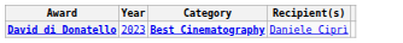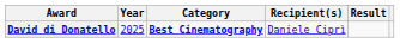+ column: Result
David di Donatello | Year: 2023 -> 2025
